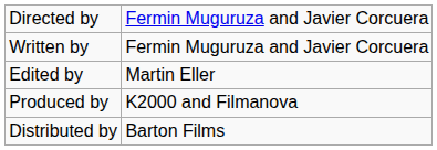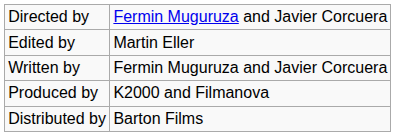rows swapped: Written by <-> Edited by
